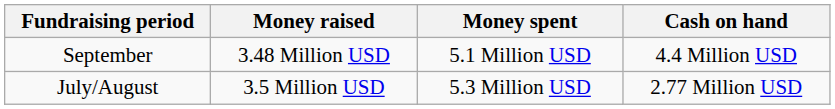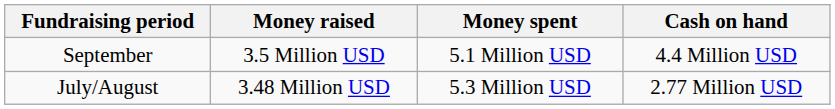September | Money raised: 3.48 Million USD -> 3.5 Million USD
July/August | Money raised: 3.5 Million USD -> 3.48 Million USD
